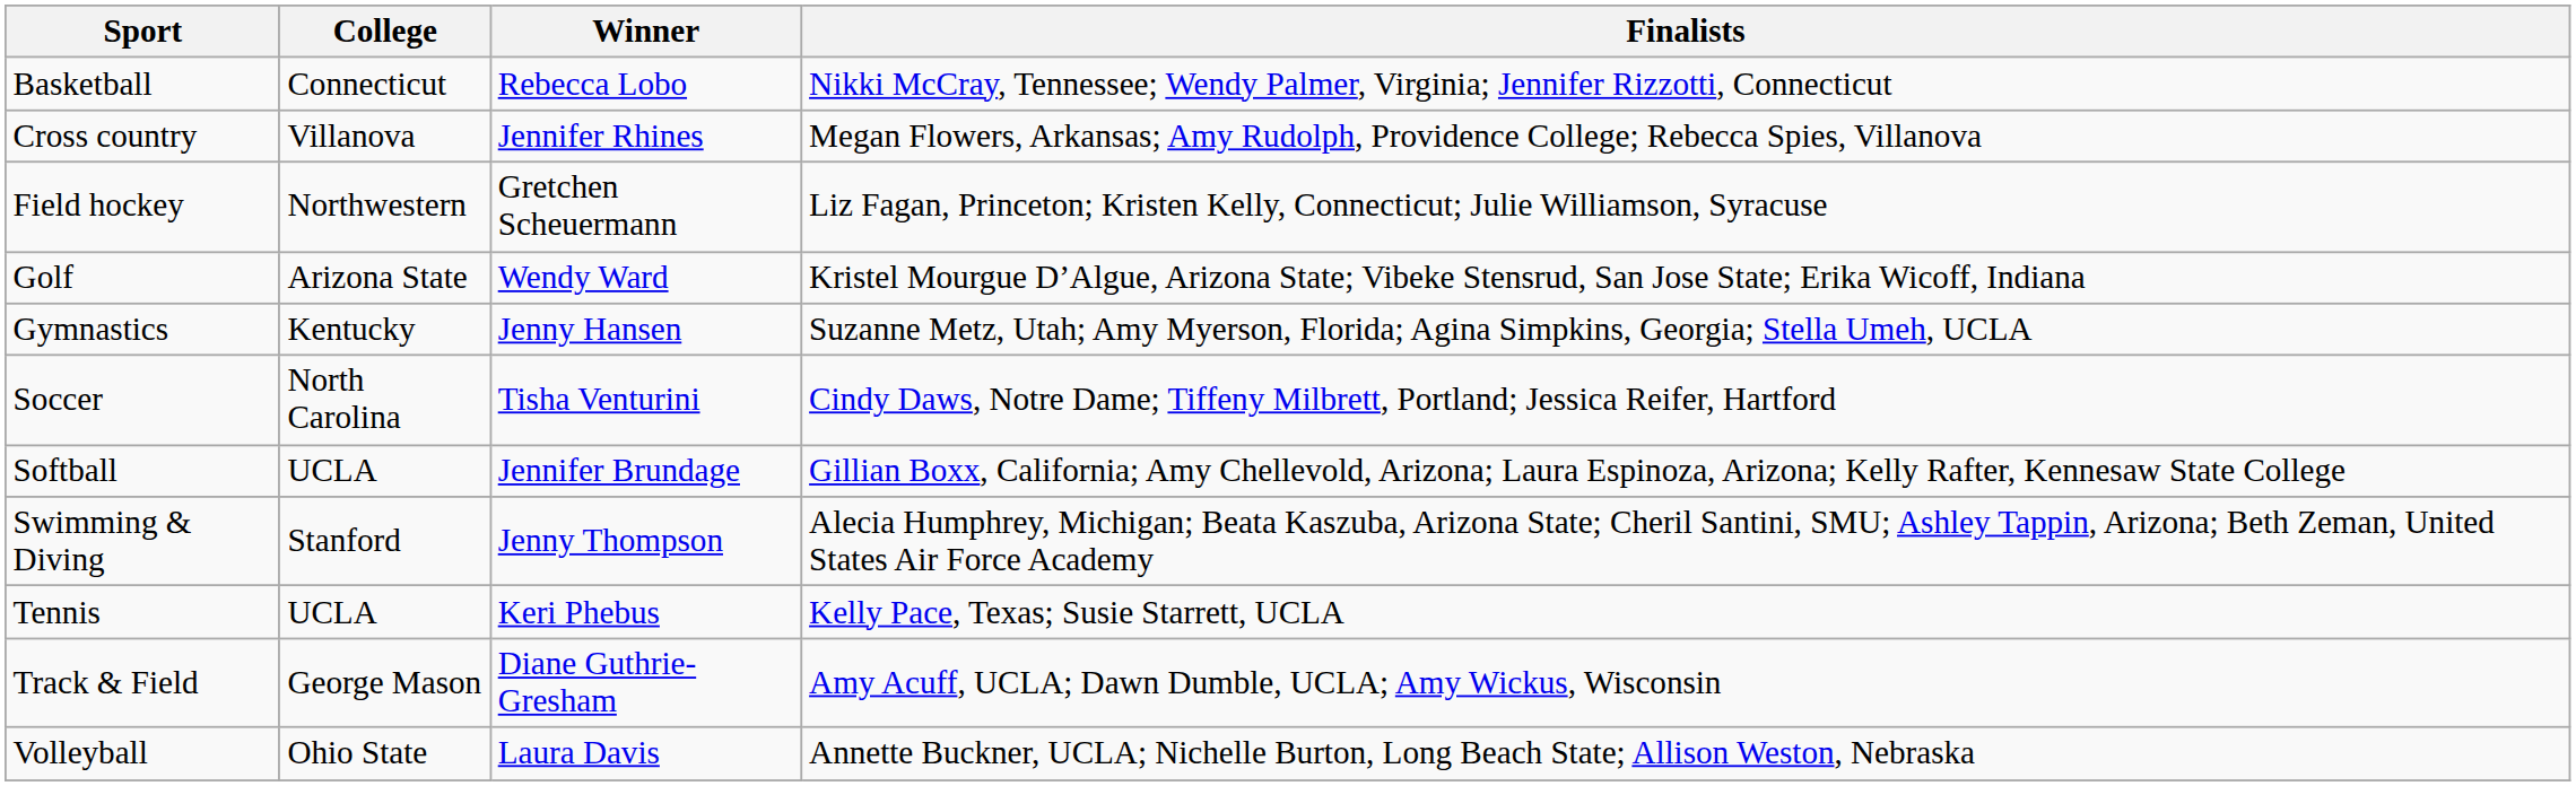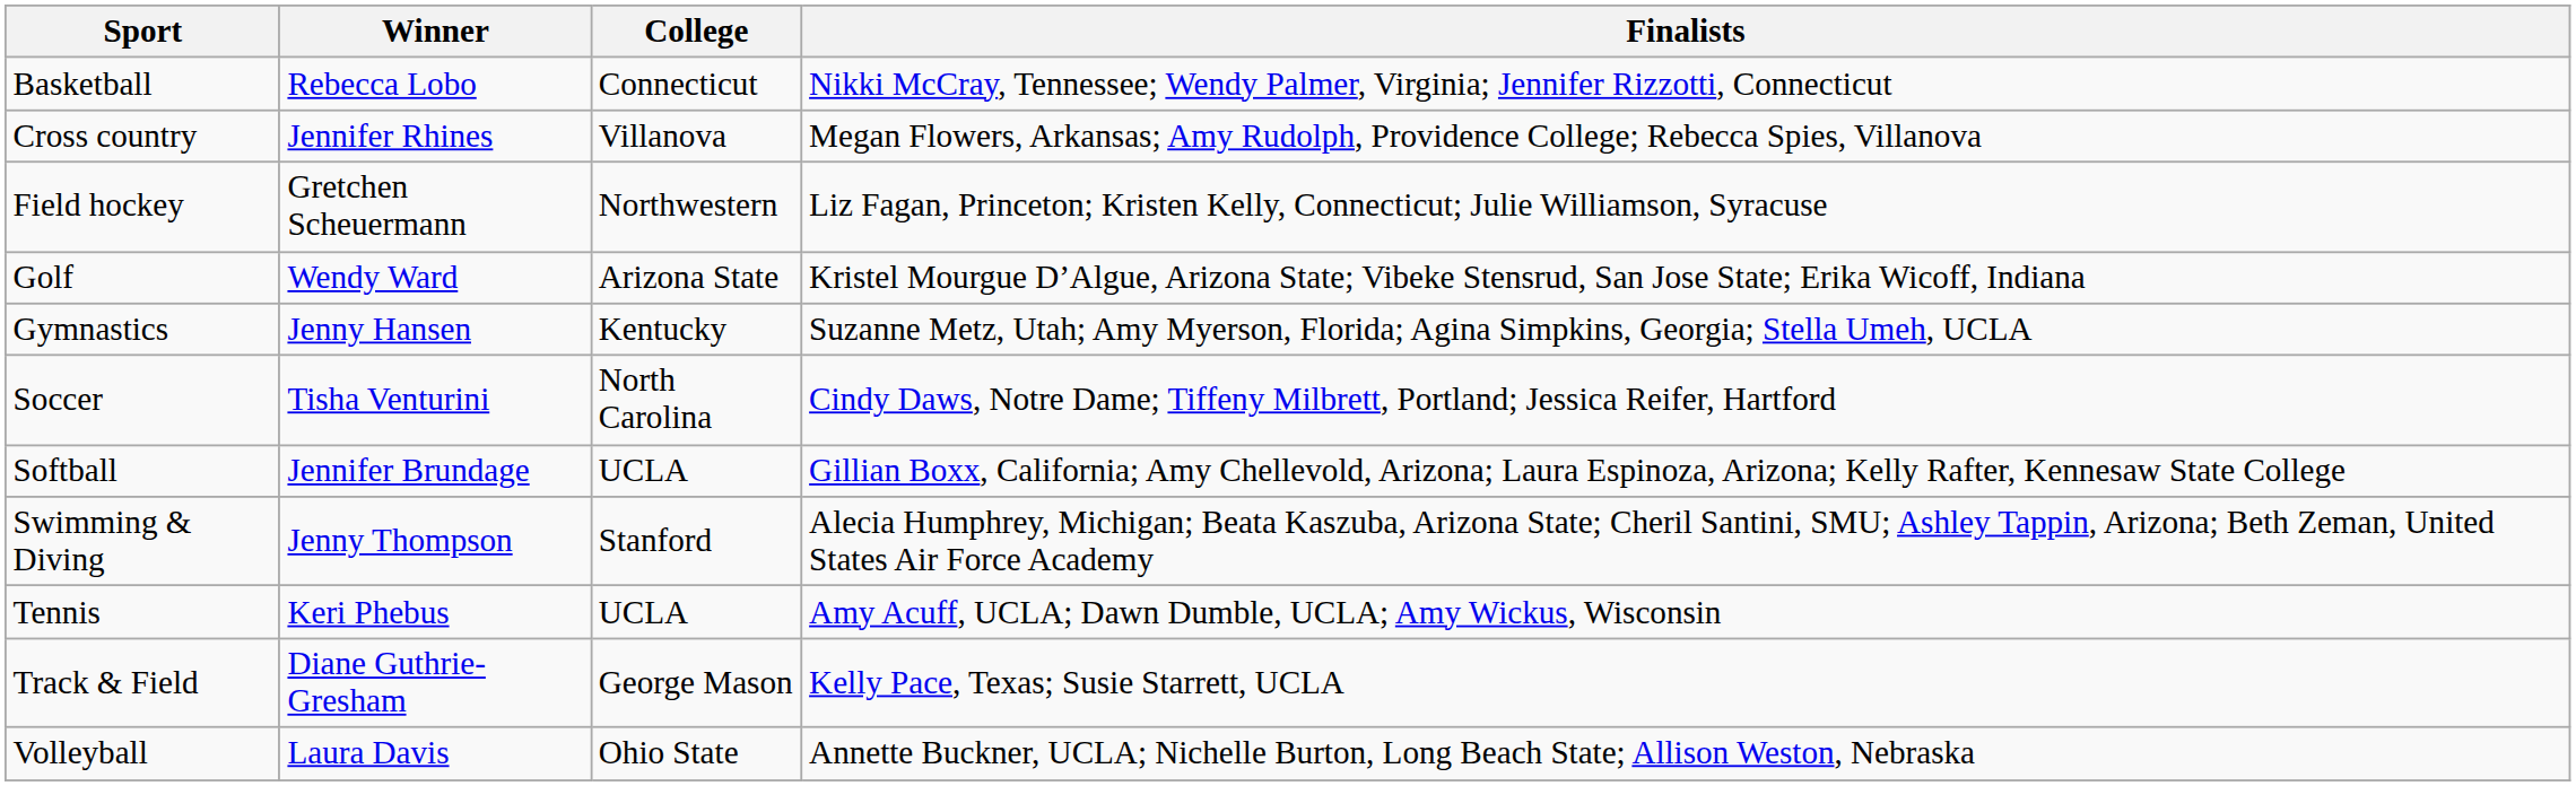columns swapped: Winner <-> College
Tennis | Finalists: Kelly Pace, Texas; Susie Starrett, UCLA -> Amy Acuff, UCLA; Dawn Dumble, UCLA; Amy Wickus, Wisconsin
Track & Field | Finalists: Amy Acuff, UCLA; Dawn Dumble, UCLA; Amy Wickus, Wisconsin -> Kelly Pace, Texas; Susie Starrett, UCLA
